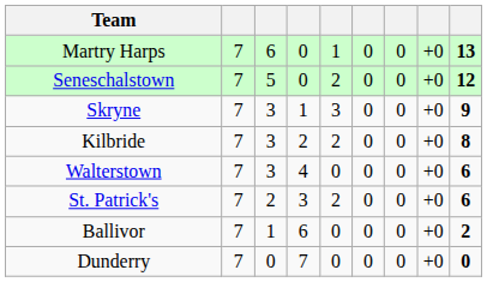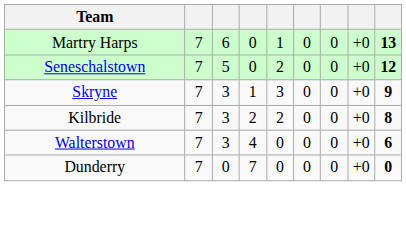- row: St. Patrick's | 7 | 2 | 3 | 2 | 0 | 0 | +0 | 6
- row: Ballivor | 7 | 1 | 6 | 0 | 0 | 0 | +0 | 2
